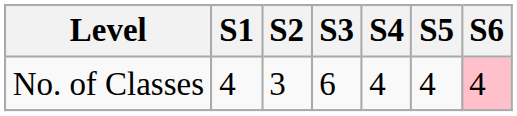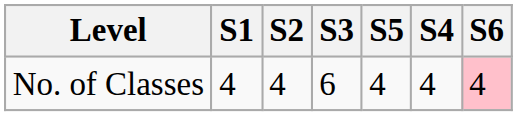columns swapped: S4 <-> S5
No. of Classes | S2: 3 -> 4
